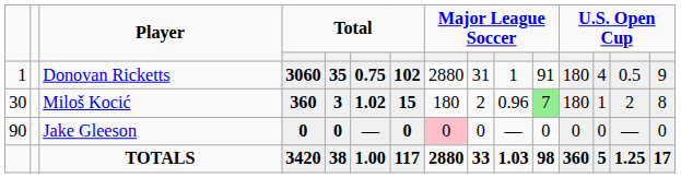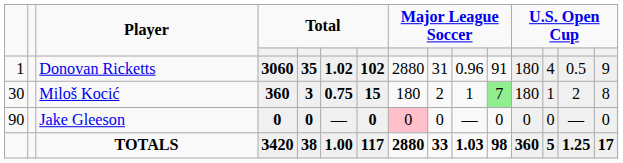Donovan Ricketts | column 6: 0.75 -> 1.02
Donovan Ricketts | column 10: 1 -> 0.96
Miloš Kocić | column 6: 1.02 -> 0.75
Miloš Kocić | column 10: 0.96 -> 1
